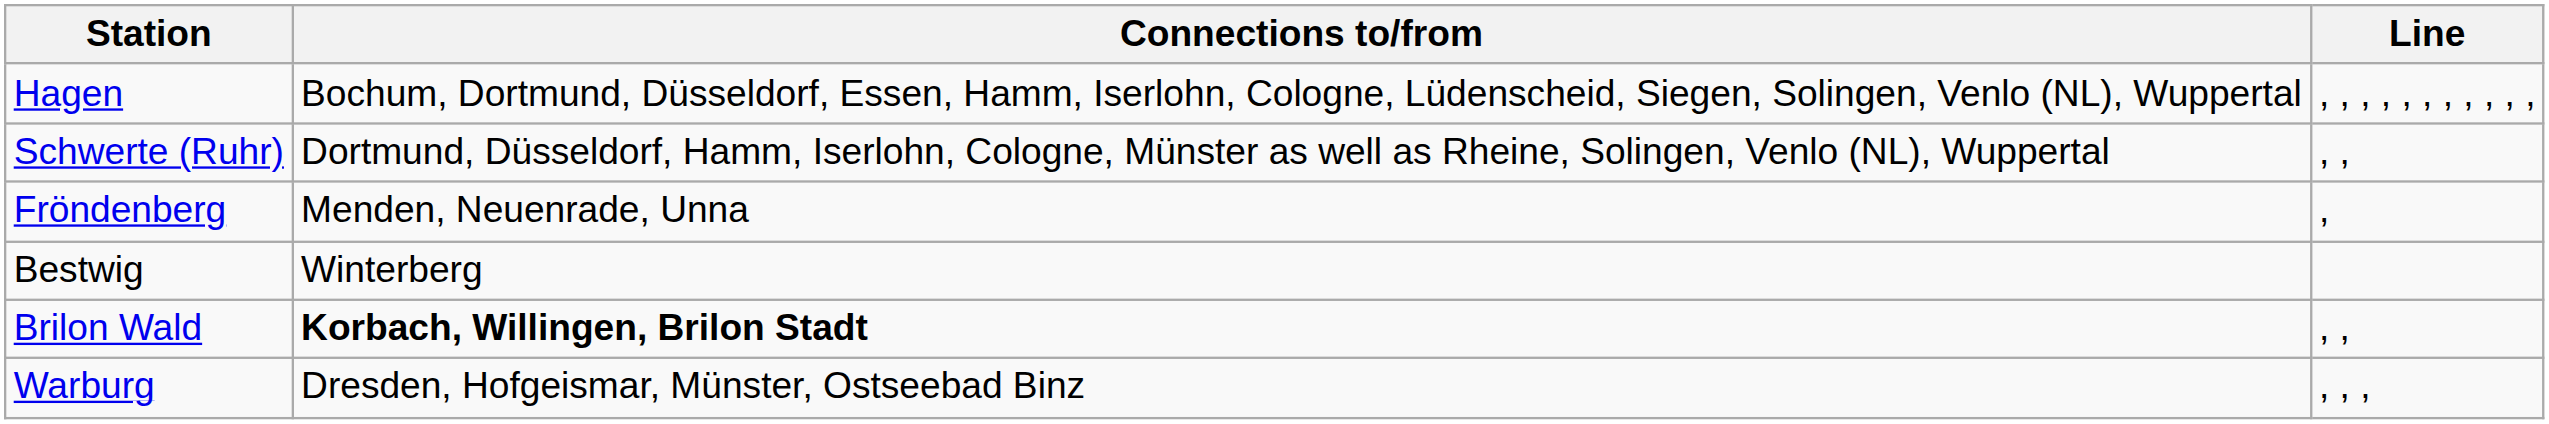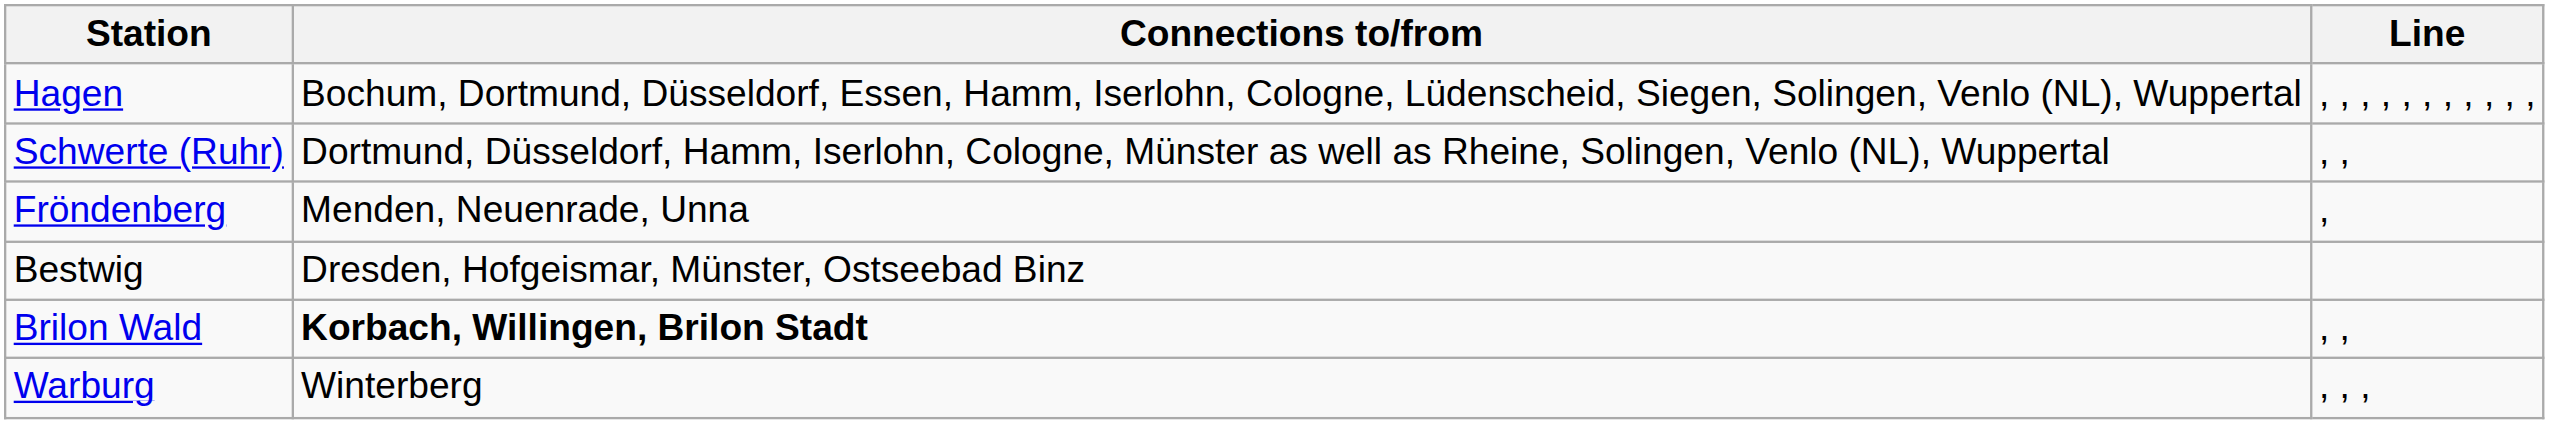Bestwig | Connections to/from: Winterberg -> Dresden, Hofgeismar, Münster, Ostseebad Binz
Warburg | Connections to/from: Dresden, Hofgeismar, Münster, Ostseebad Binz -> Winterberg
